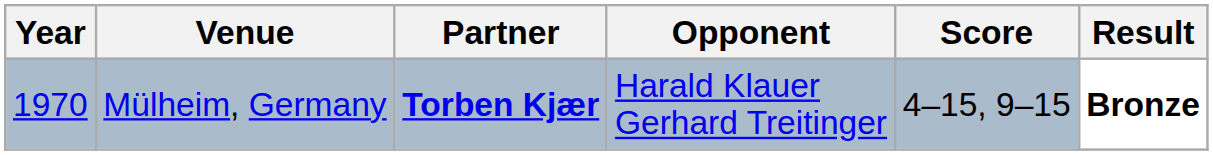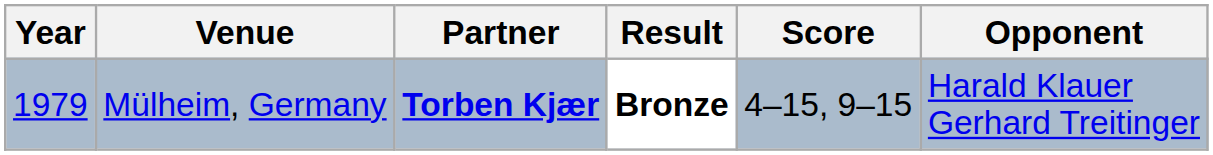columns swapped: Opponent <-> Result
Mülheim, Germany | Year: 1970 -> 1979
